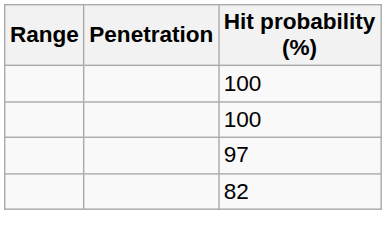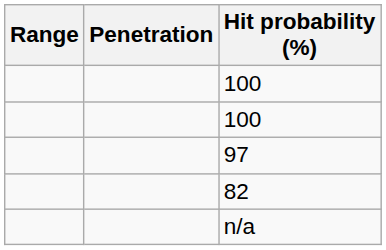+ row: n/a
